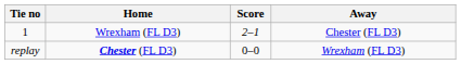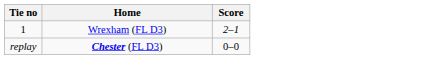- column: Away | Chester (FL D3) | Wrexham (FL D3)
